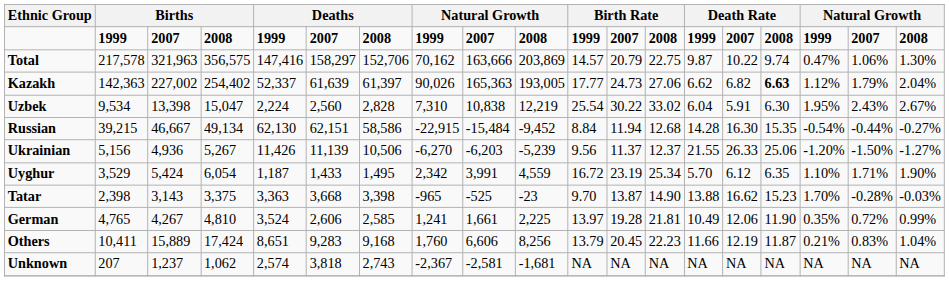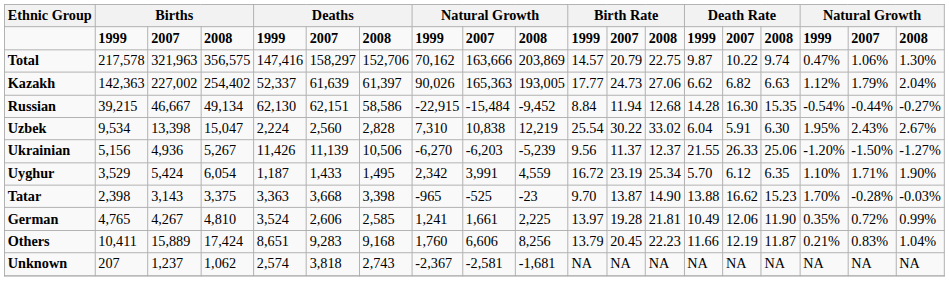Kazakh | column 16: bold -> normal
rows swapped: Russian <-> Uzbek
